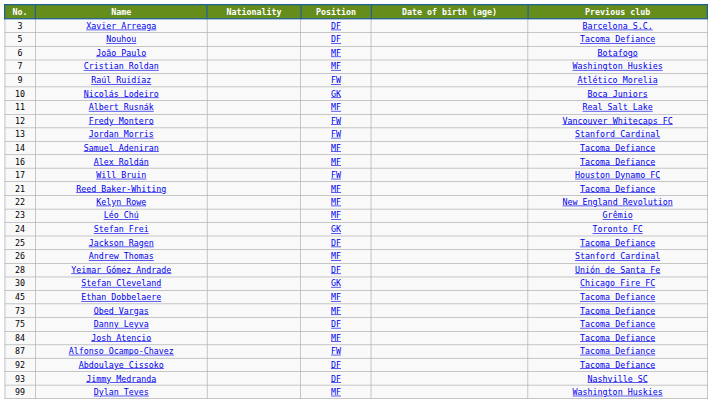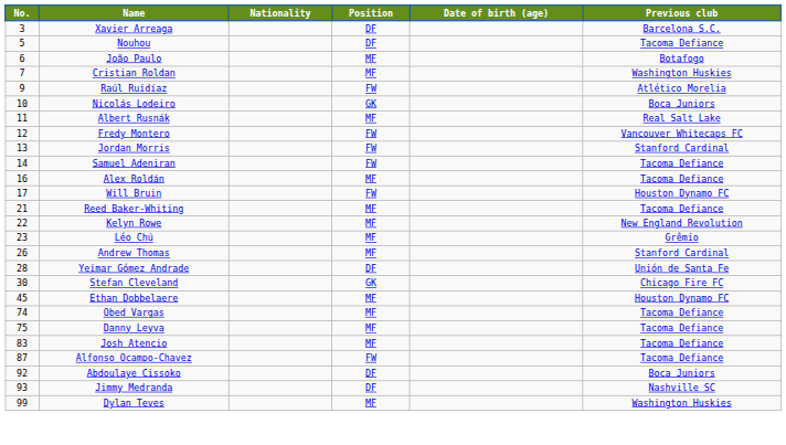Samuel Adeniran | Position: MF -> FW
- row: 24 | Stefan Frei | GK | Toronto FC
- row: 25 | Jackson Ragen | DF | Tacoma Defiance
Ethan Dobbelaere | Previous club: Tacoma Defiance -> Houston Dynamo FC
Obed Vargas | No.: 73 -> 74
Danny Leyva | Position: DF -> MF
Josh Atencio | No.: 84 -> 83
Abdoulaye Cissoko | Previous club: Tacoma Defiance -> Boca Juniors
